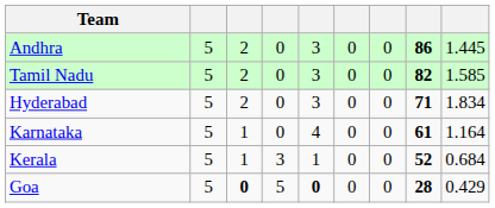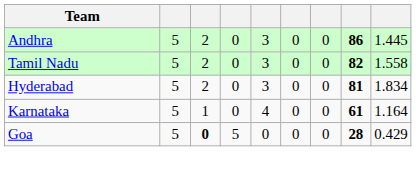Tamil Nadu | column 9: 1.585 -> 1.558
Hyderabad | column 8: 71 -> 81
- row: Kerala | 5 | 1 | 3 | 1 | 0 | 0 | 52 | 0.684
Goa | column 5: bold -> normal
